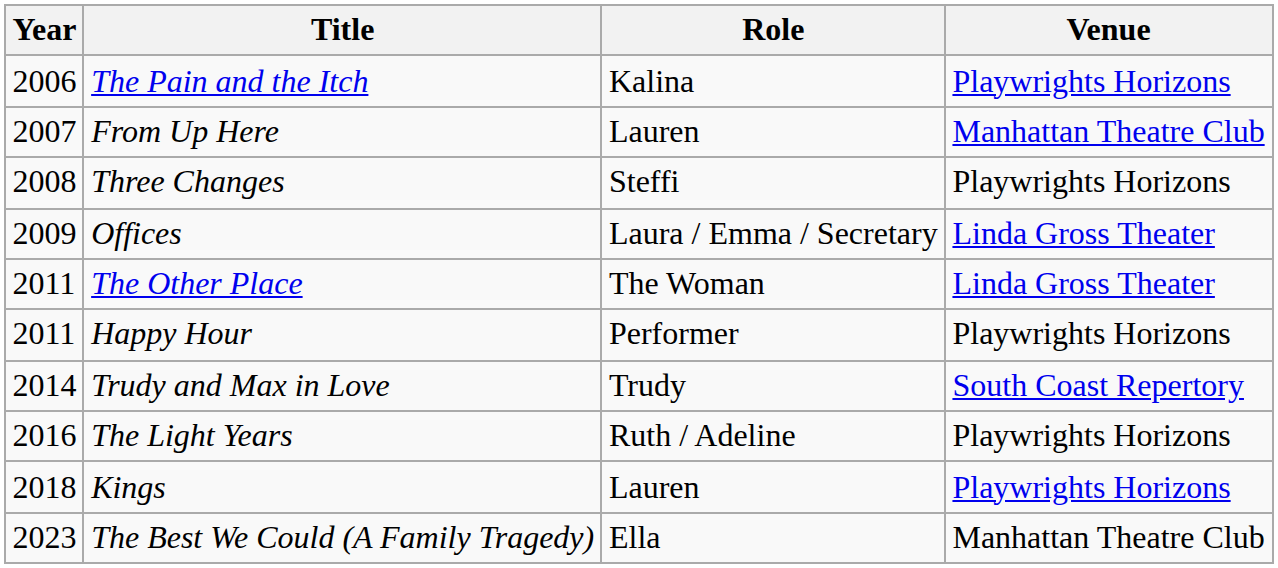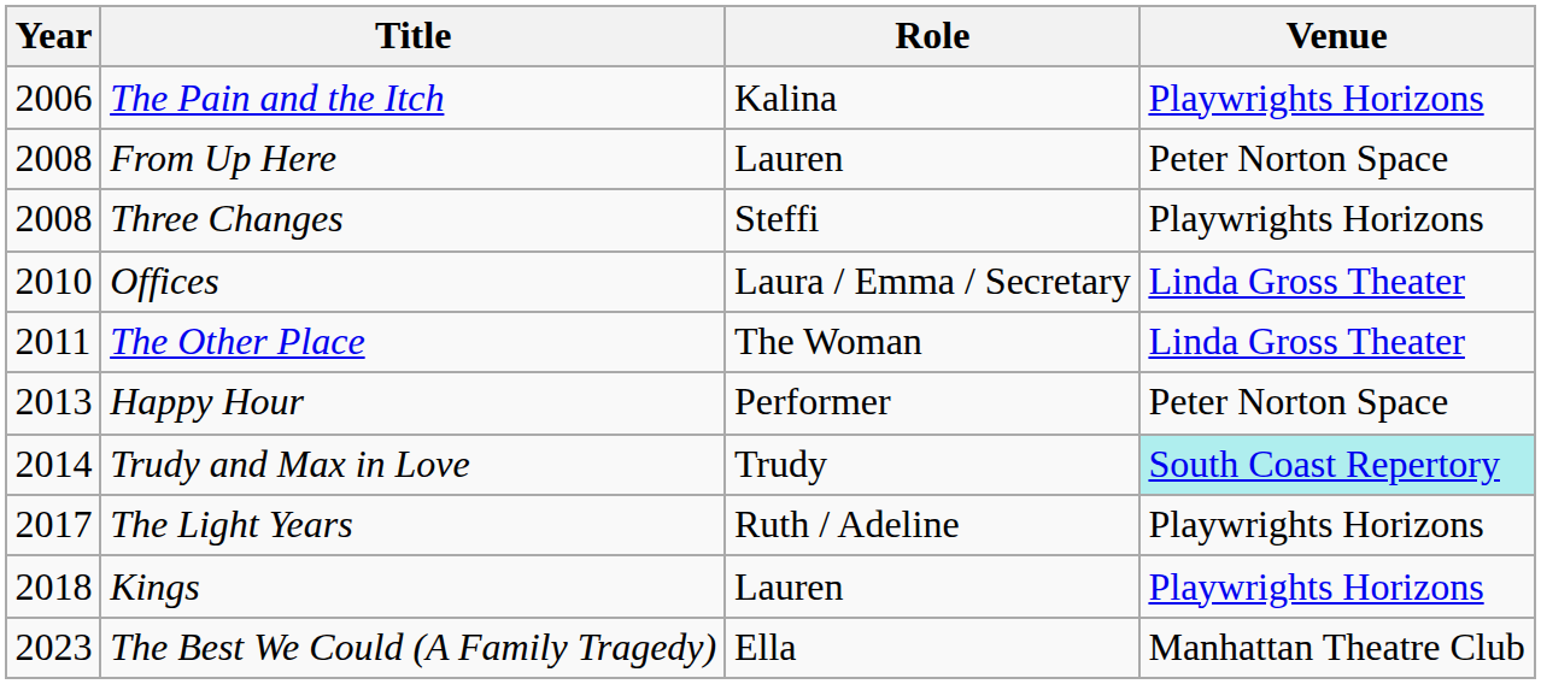From Up Here | Year: 2007 -> 2008
From Up Here | Venue: Manhattan Theatre Club -> Peter Norton Space
Offices | Year: 2009 -> 2010
Happy Hour | Year: 2011 -> 2013
Happy Hour | Venue: Playwrights Horizons -> Peter Norton Space
Trudy and Max in Love | Venue: no background -> paleturquoise background
The Light Years | Year: 2016 -> 2017
